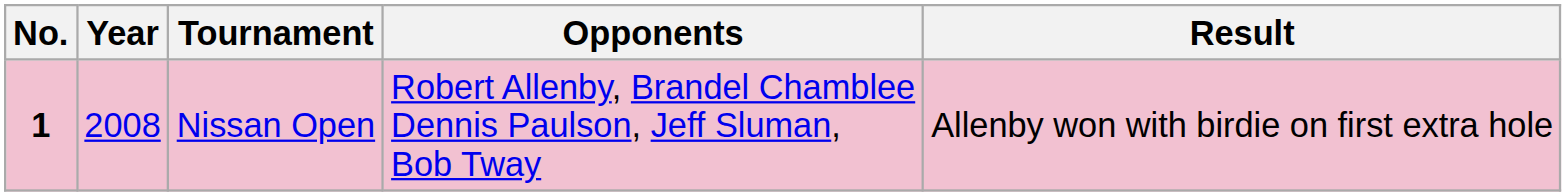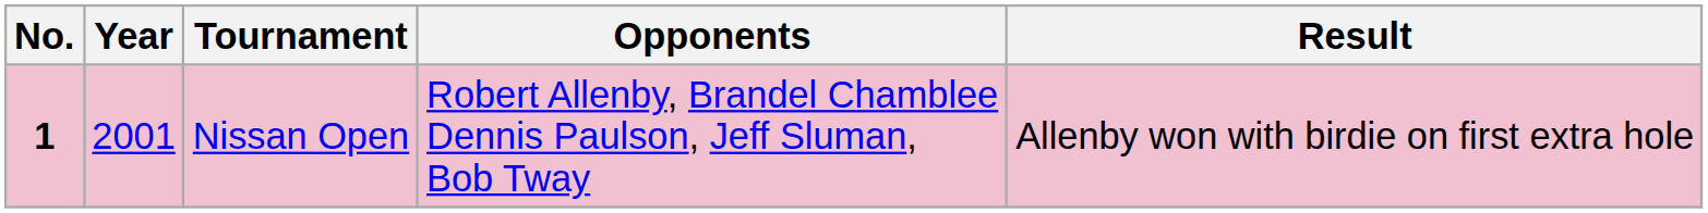Nissan Open | Year: 2008 -> 2001
